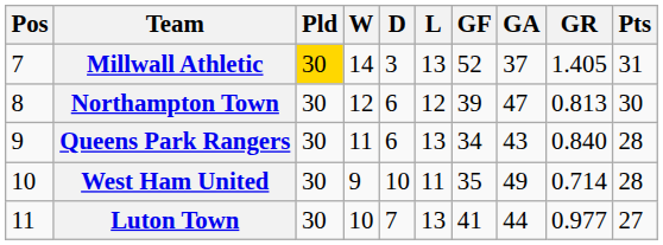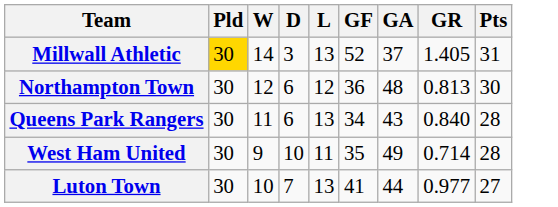- column: Pos | 7 | 8 | 9 | 10 | 11
Northampton Town | GF: 39 -> 36
Northampton Town | GA: 47 -> 48
